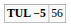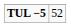TUL −5 | column 2: 56 -> 52
